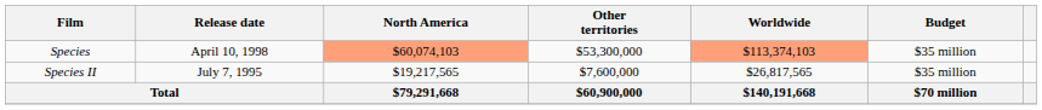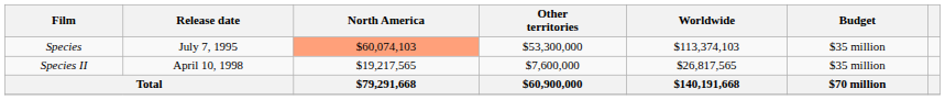Species | Release date: April 10, 1998 -> July 7, 1995
Species | Worldwide: lightsalmon background -> no background
Species II | Release date: July 7, 1995 -> April 10, 1998
